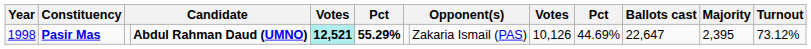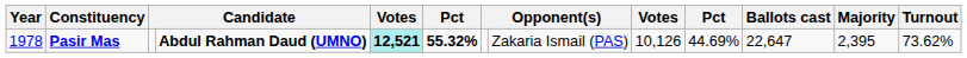Pasir Mas | Year: 1998 -> 1978
Pasir Mas | column 6: 55.29% -> 55.32%
Pasir Mas | Turnout: 73.12% -> 73.62%
